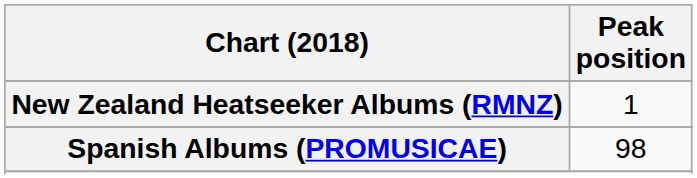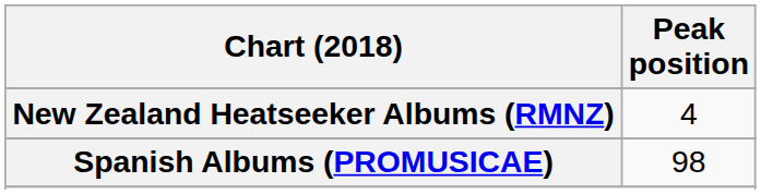New Zealand Heatseeker Albums (RMNZ) | Peak position: 1 -> 4
